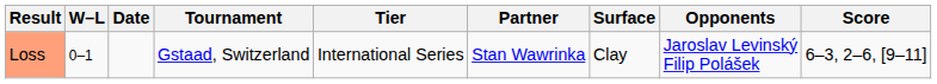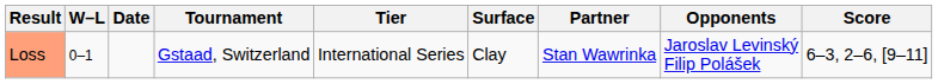columns swapped: Surface <-> Partner
